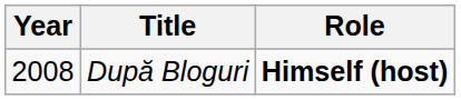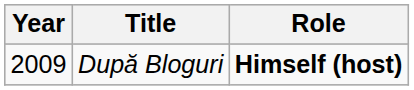După Bloguri | Year: 2008 -> 2009
